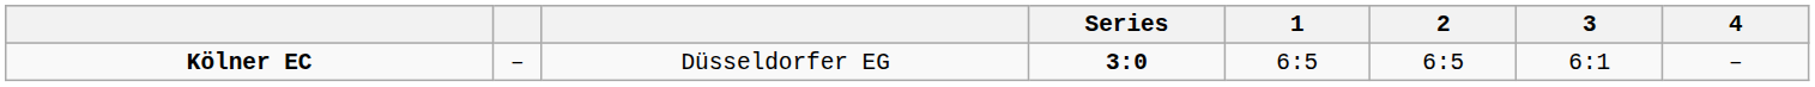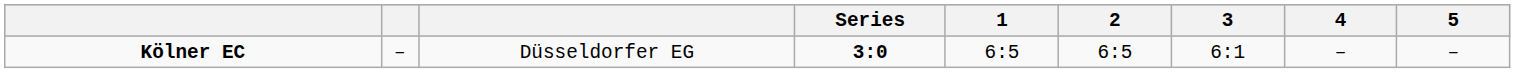+ column: 5 | –
